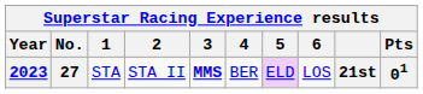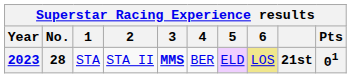2023 | No.: 27 -> 28
2023 | 6: no background -> khaki background
